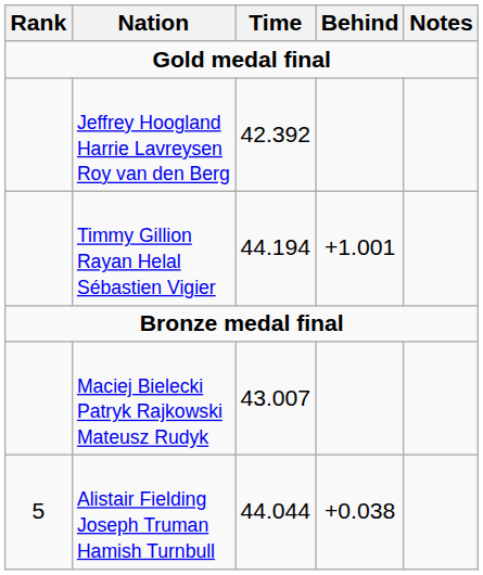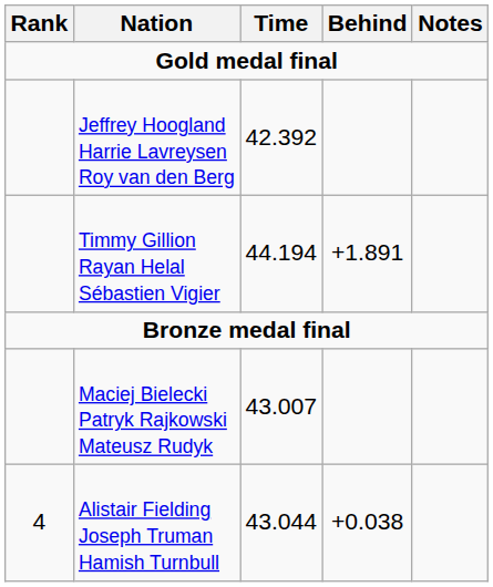Timmy Gillion Rayan Helal Sébastien Vigier | Behind: +1.001 -> +1.891
Alistair Fielding Joseph Truman Hamish Turnbull | Rank: 5 -> 4
Alistair Fielding Joseph Truman Hamish Turnbull | Time: 44.044 -> 43.044
